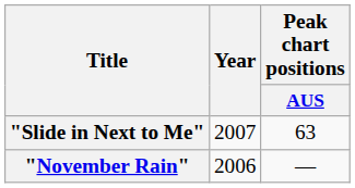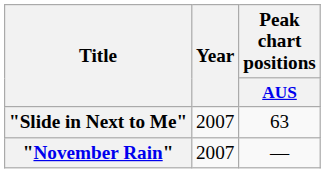"November Rain" | Year: 2006 -> 2007
